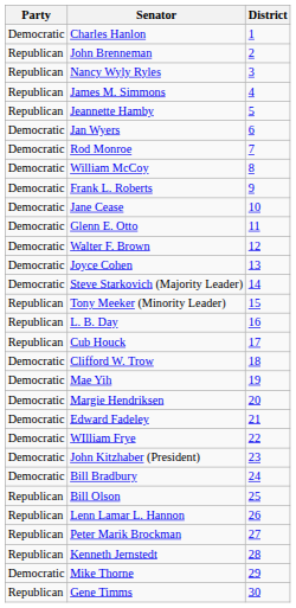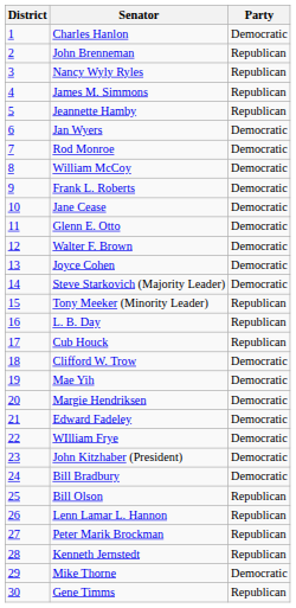columns swapped: District <-> Party
